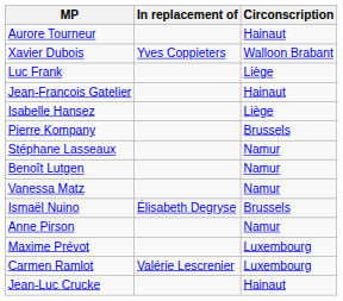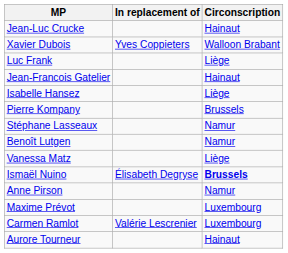rows swapped: Jean-Luc Crucke <-> Aurore Tourneur
Vanessa Matz | Circonscription: Namur -> Liège
Ismaël Nuino | Circonscription: normal -> bold
